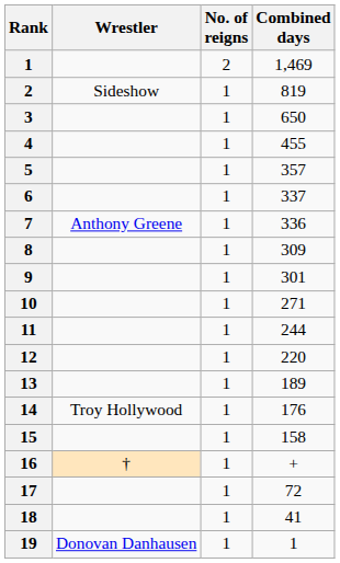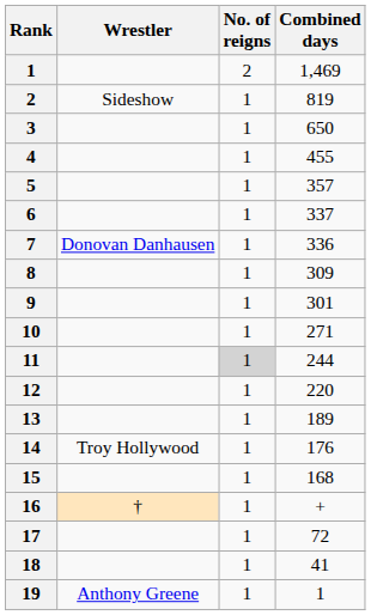7 | Wrestler: Anthony Greene -> Donovan Danhausen
11 | No. of reigns: no background -> lightgrey background
15 | Combined days: 158 -> 168
19 | Wrestler: Donovan Danhausen -> Anthony Greene
